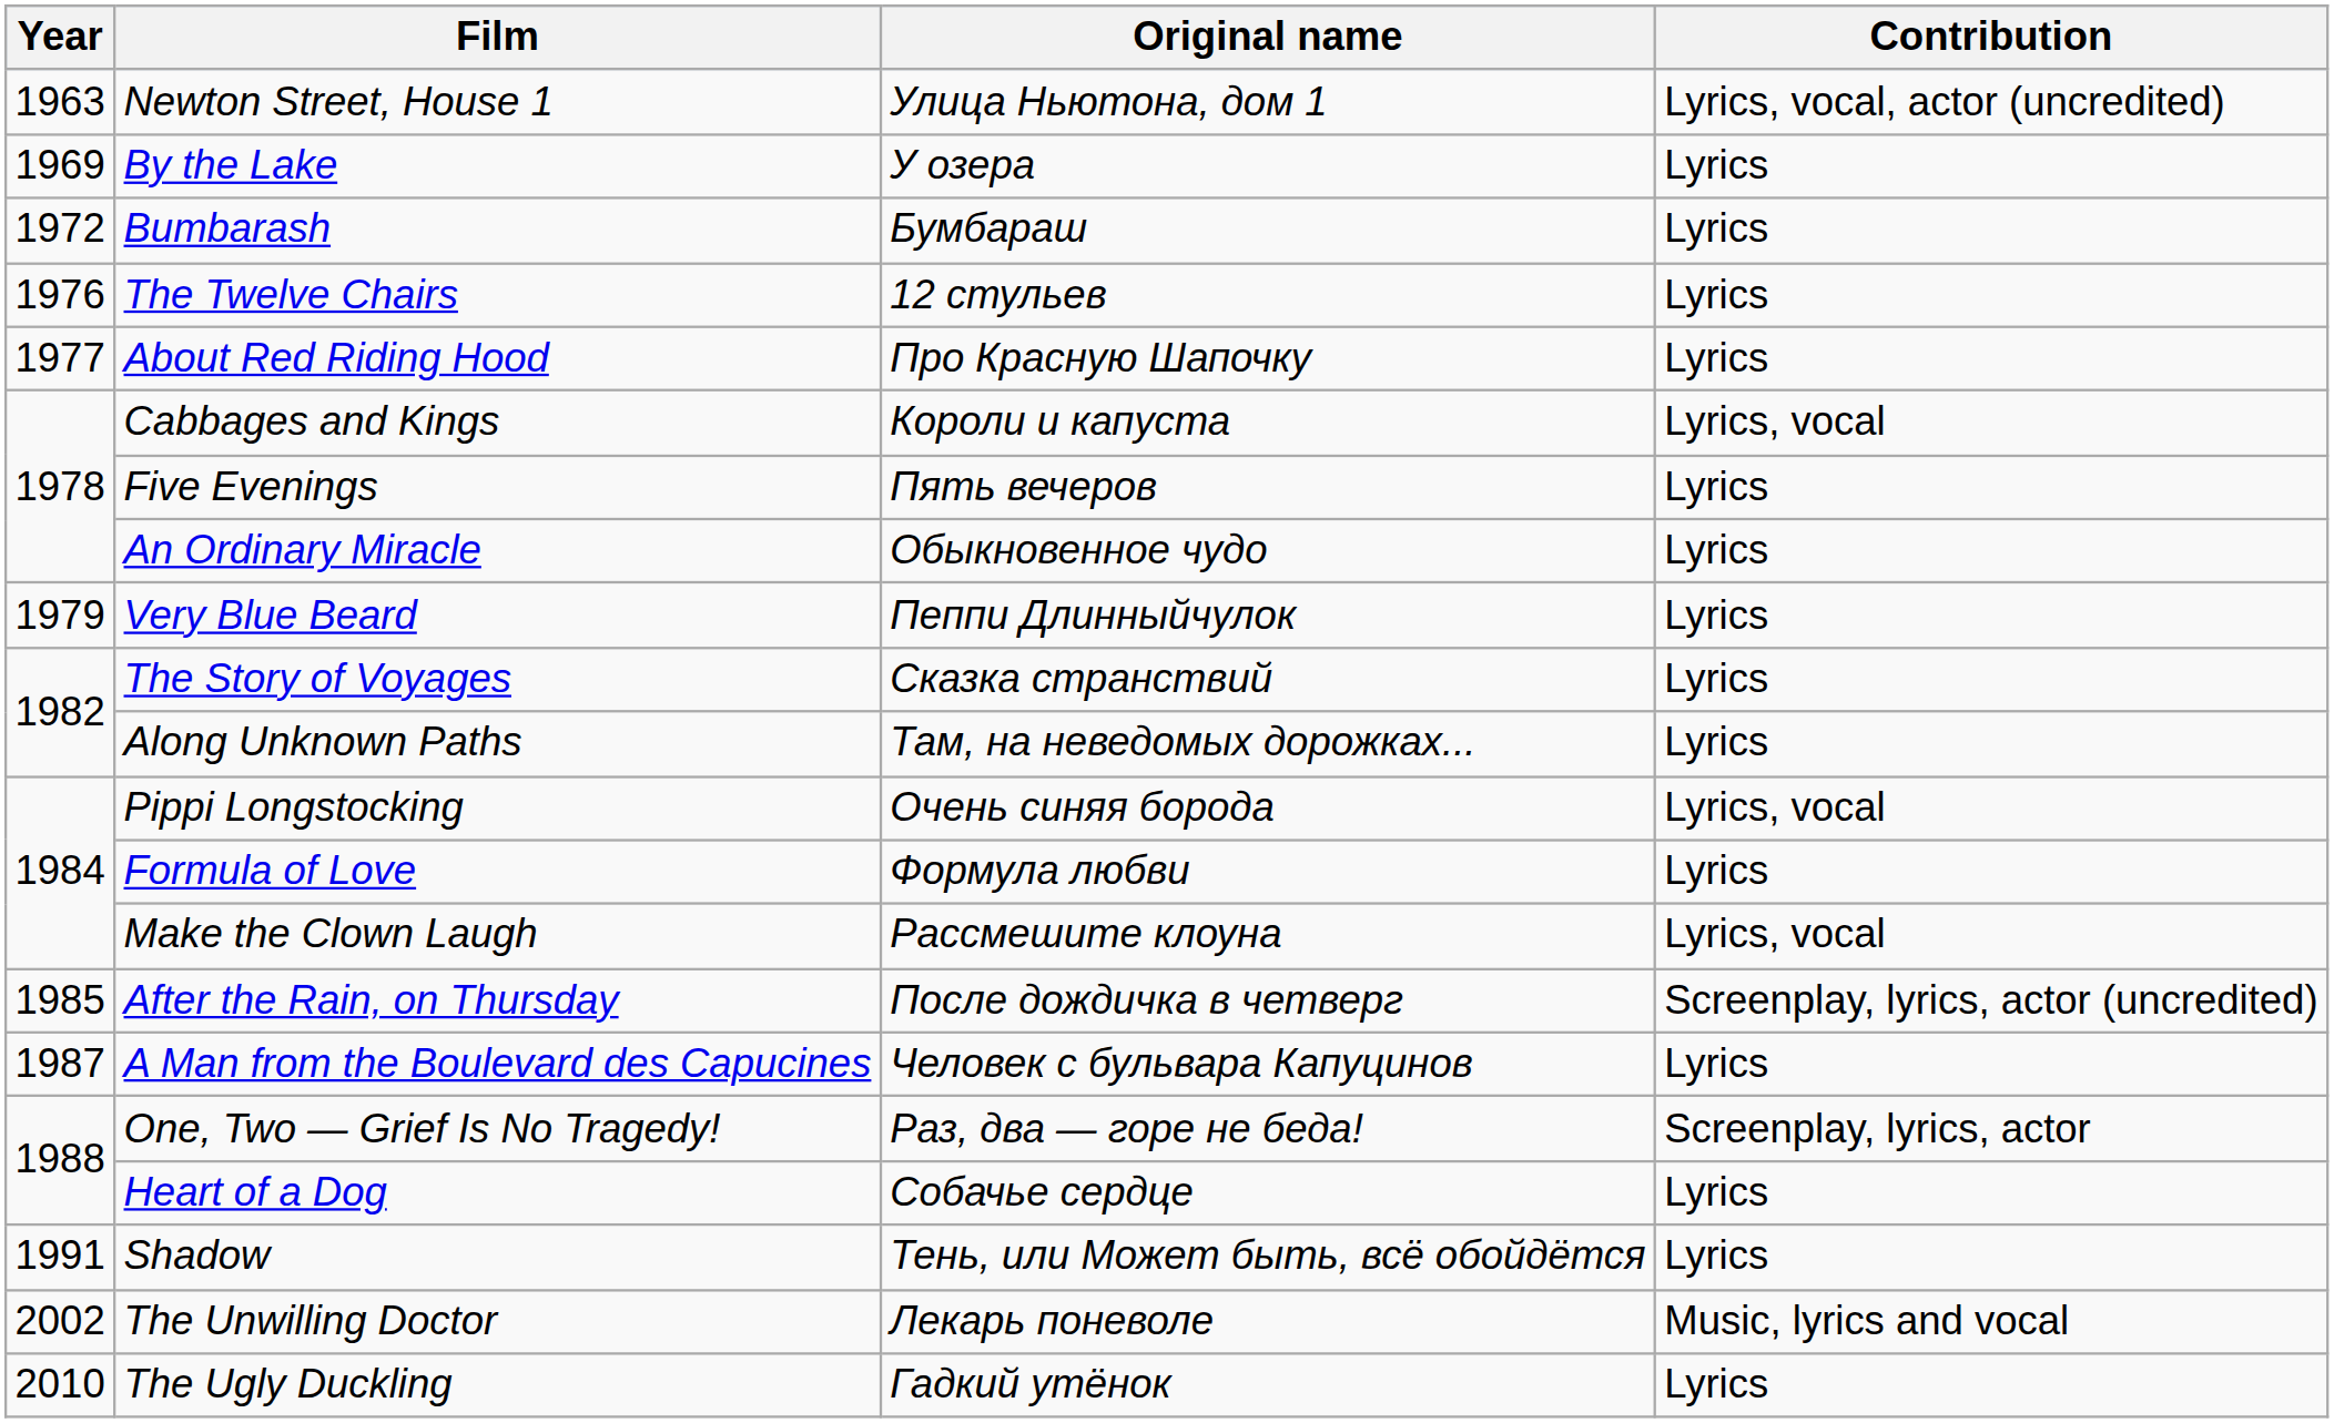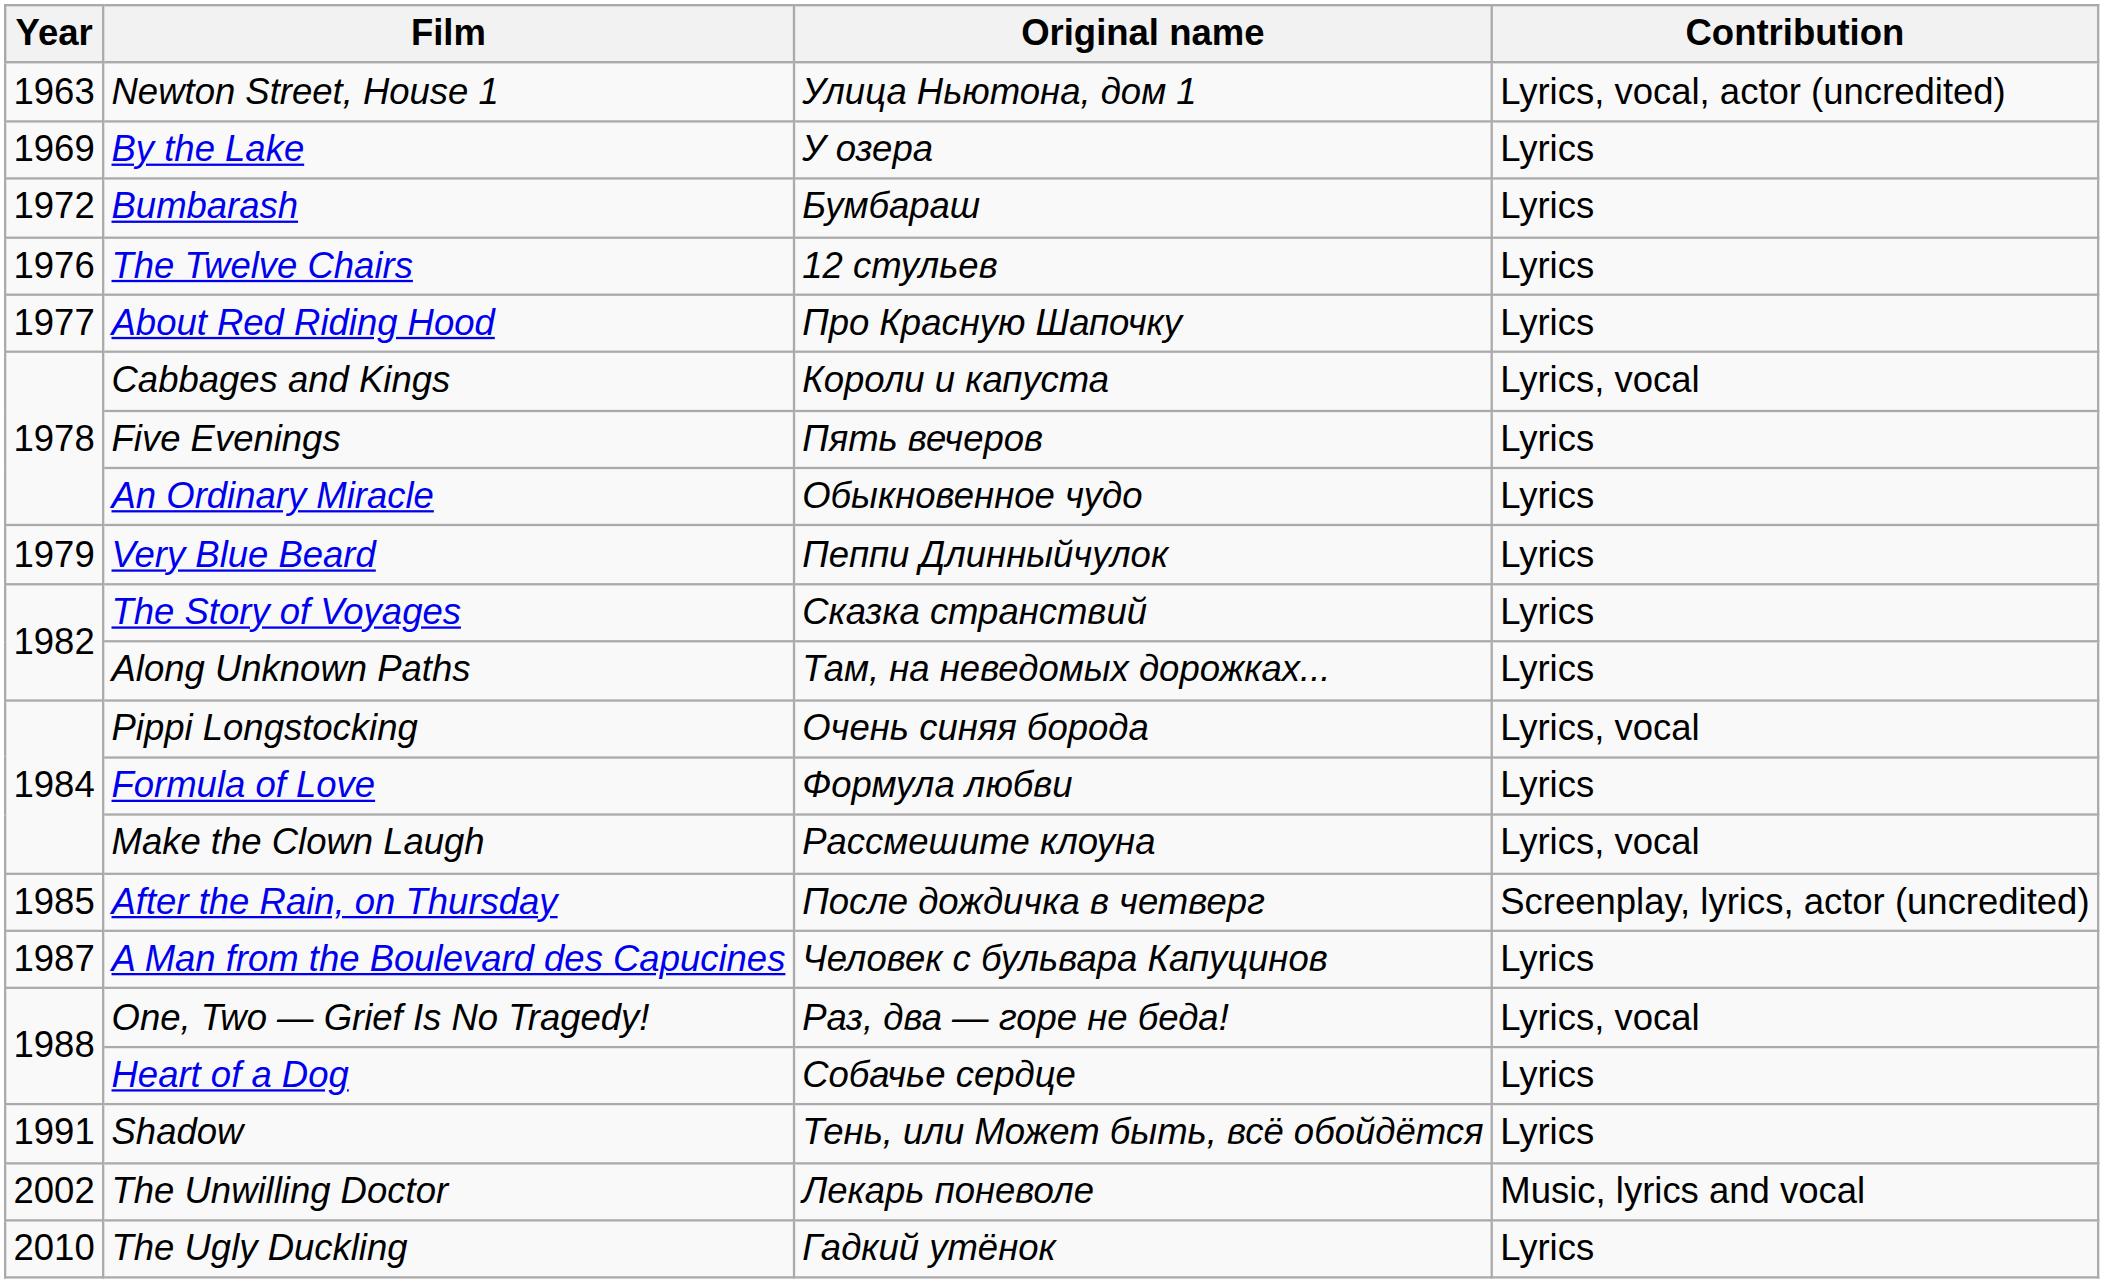One, Two — Grief Is No Tragedy! | Contribution: Screenplay, lyrics, actor -> Lyrics, vocal
